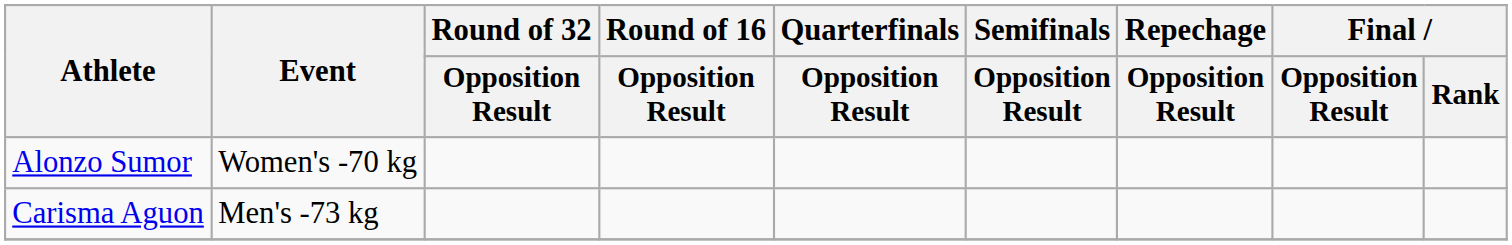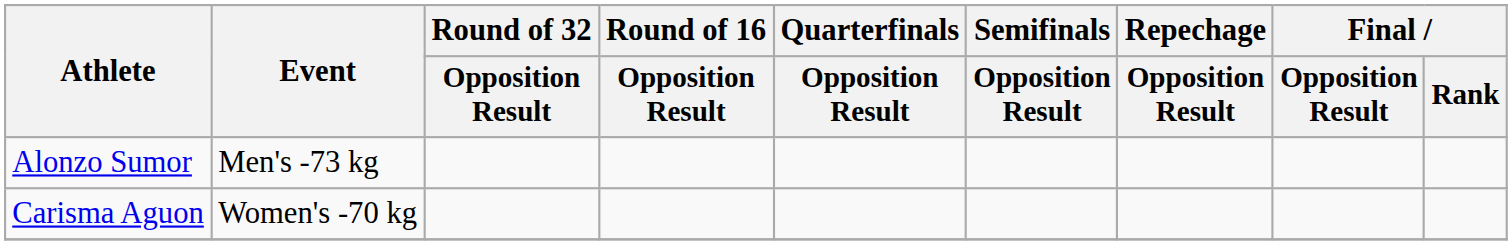Alonzo Sumor | Event: Women's -70 kg -> Men's -73 kg
Carisma Aguon | Event: Men's -73 kg -> Women's -70 kg
